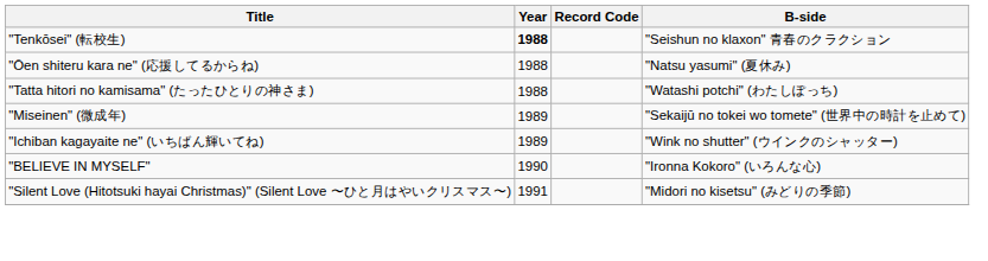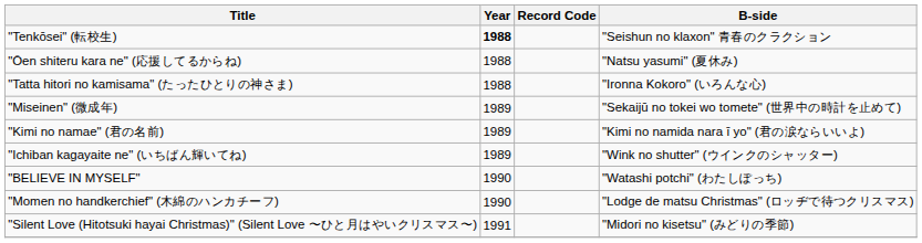"Tatta hitori no kamisama" (たったひとりの神さま) | B-side: "Watashi potchi" (わたしぽっち) -> "Ironna Kokoro" (いろんな心)
+ row: "Kimi no namae" (君の名前) | 1989 | "Kimi no namida nara ī yo" (君の涙ならいいよ)
"BELIEVE IN MYSELF" | B-side: "Ironna Kokoro" (いろんな心) -> "Watashi potchi" (わたしぽっち)
+ row: "Momen no handkerchief" (木綿のハンカチーフ) | 1990 | "Lodge de matsu Christmas" (ロッヂで待つクリスマス)
